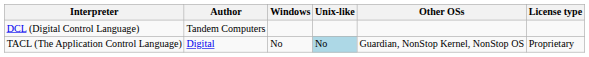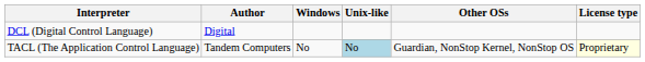DCL (Digital Control Language) | Author: Tandem Computers -> Digital
TACL (The Application Control Language) | Author: Digital -> Tandem Computers
TACL (The Application Control Language) | License type: no background -> lightyellow background
